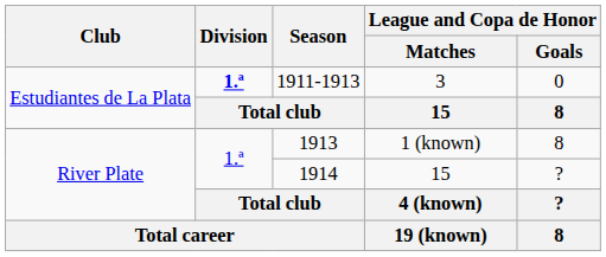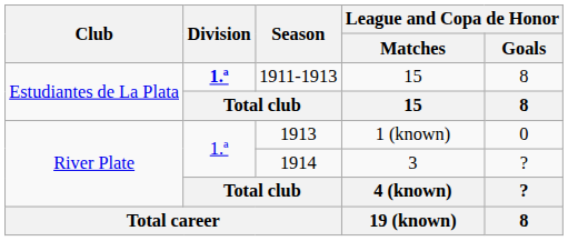1911-1913 | League and Copa de Honor / Matches: 3 -> 15
1911-1913 | League and Copa de Honor / Goals: 0 -> 8
1913 | League and Copa de Honor / Goals: 8 -> 0
1914 | League and Copa de Honor / Matches: 15 -> 3
